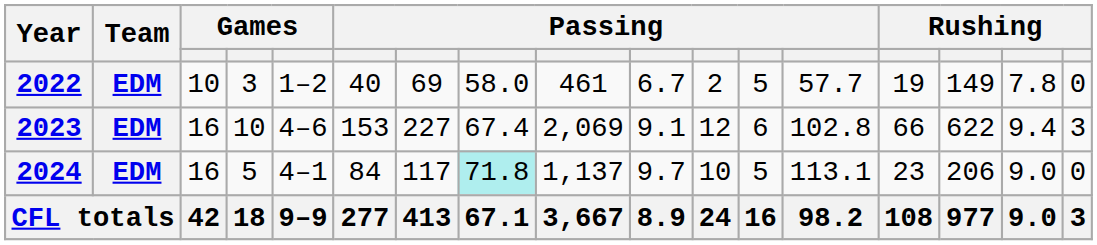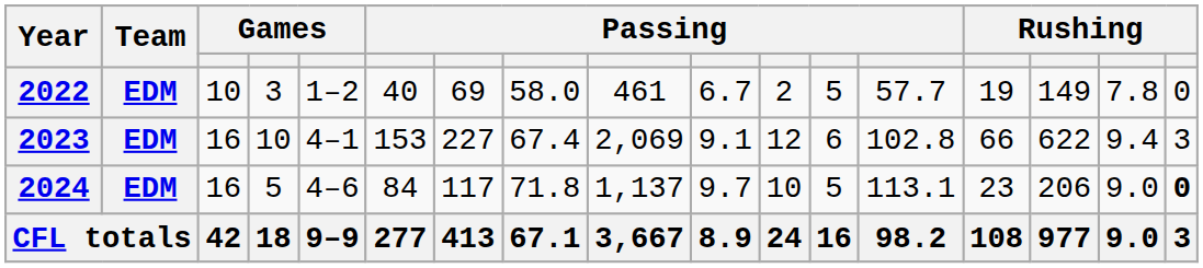2023 | column 5: 4–6 -> 4–1
2024 | column 5: 4–1 -> 4–6
2024 | column 8: paleturquoise background -> no background
2024 | column 17: normal -> bold
